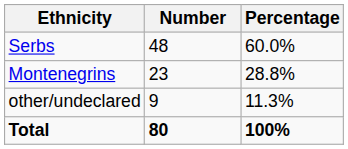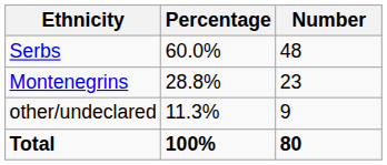columns swapped: Number <-> Percentage
